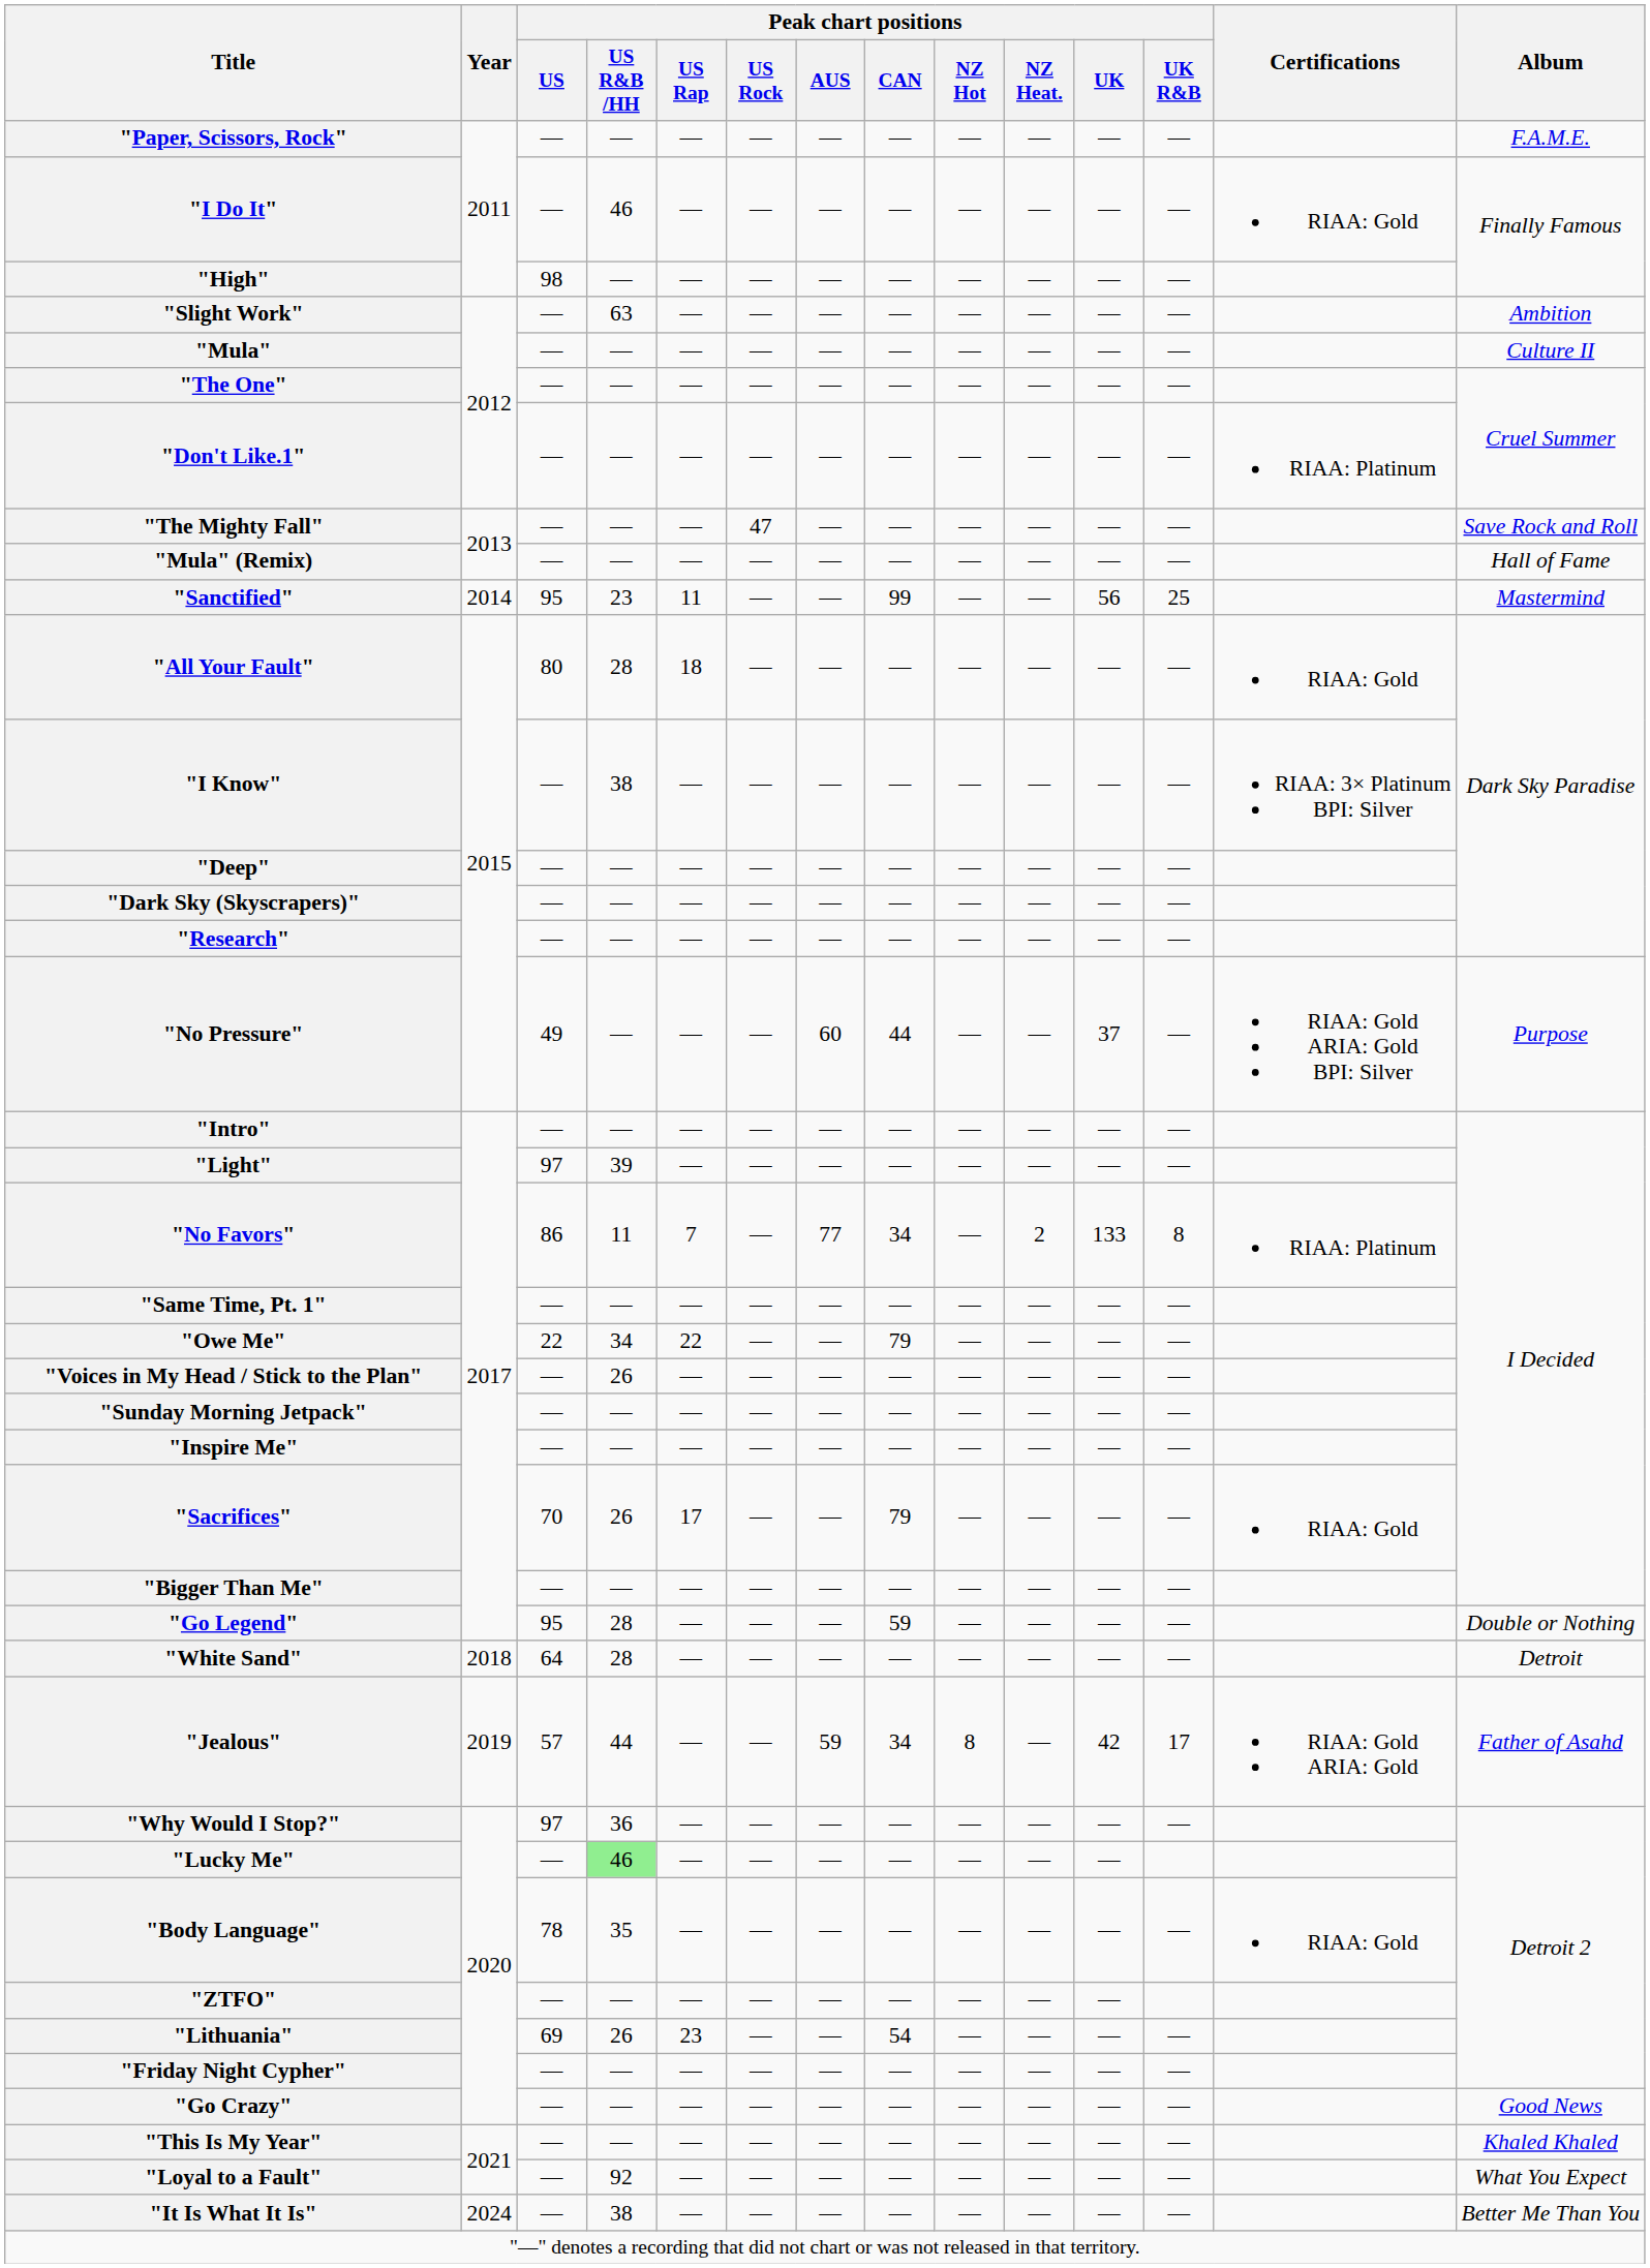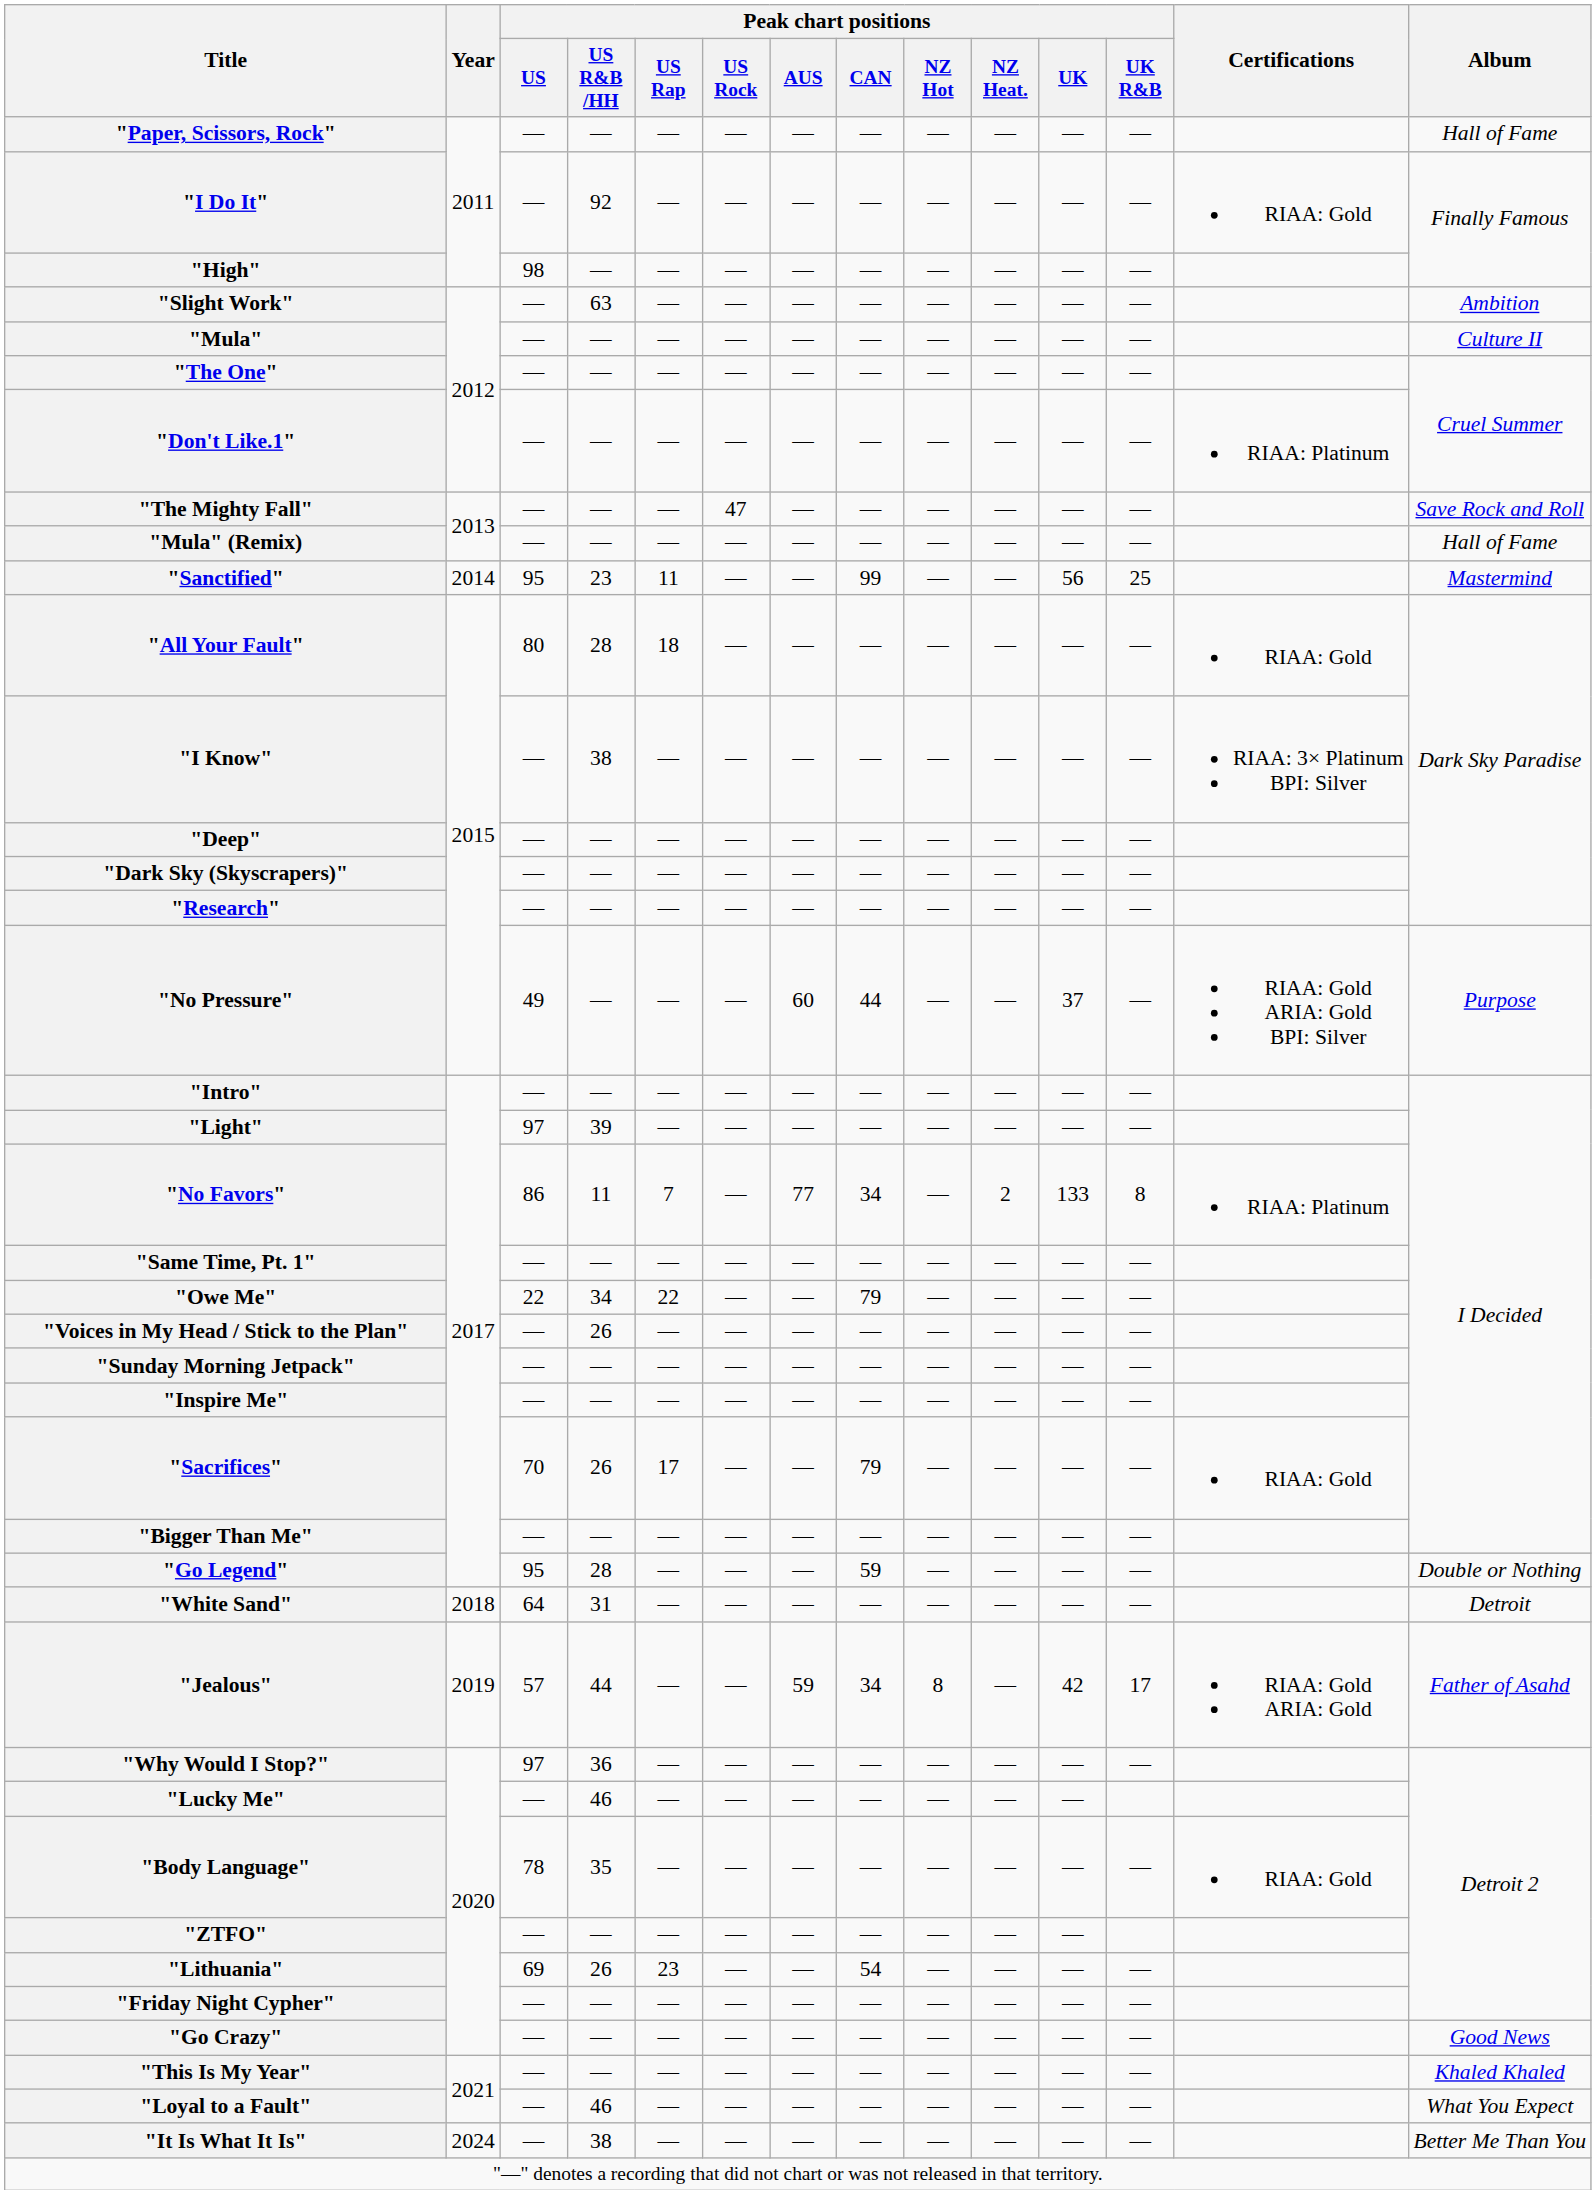"Paper, Scissors, Rock" | Album: F.A.M.E. -> Hall of Fame
"I Do It" | Peak chart positions / US R&B /HH: 46 -> 92
"White Sand" | Peak chart positions / US R&B /HH: 28 -> 31
"Lucky Me" | Peak chart positions / US R&B /HH: lightgreen background -> no background
"Loyal to a Fault" | Peak chart positions / US R&B /HH: 92 -> 46
